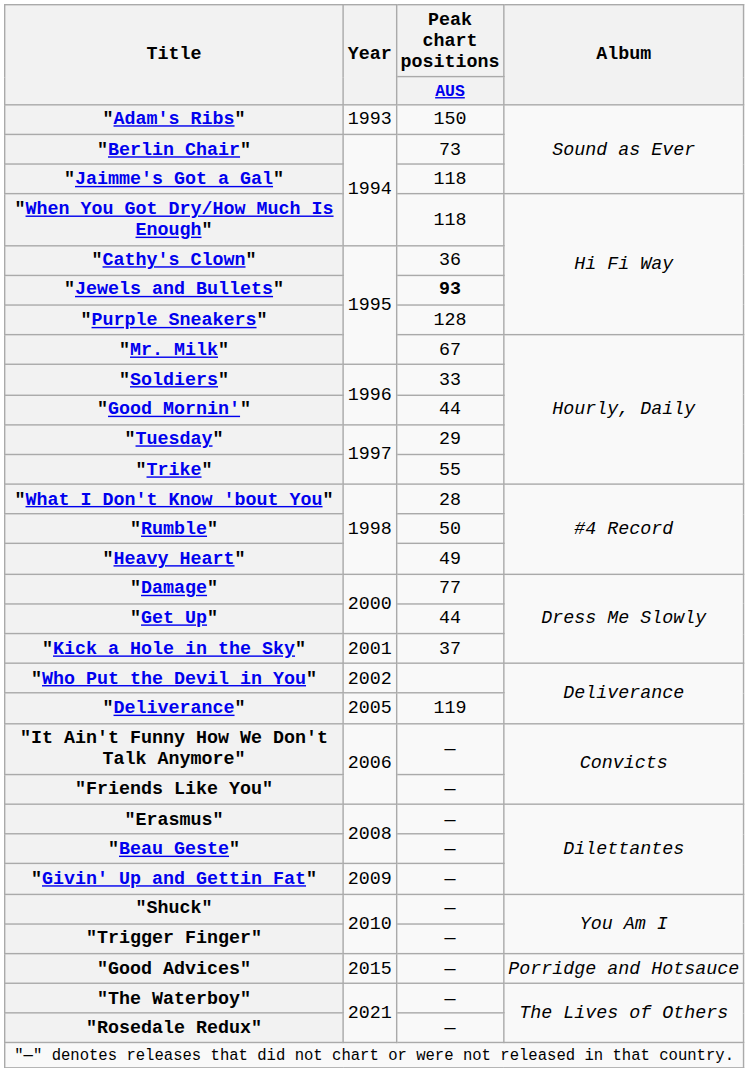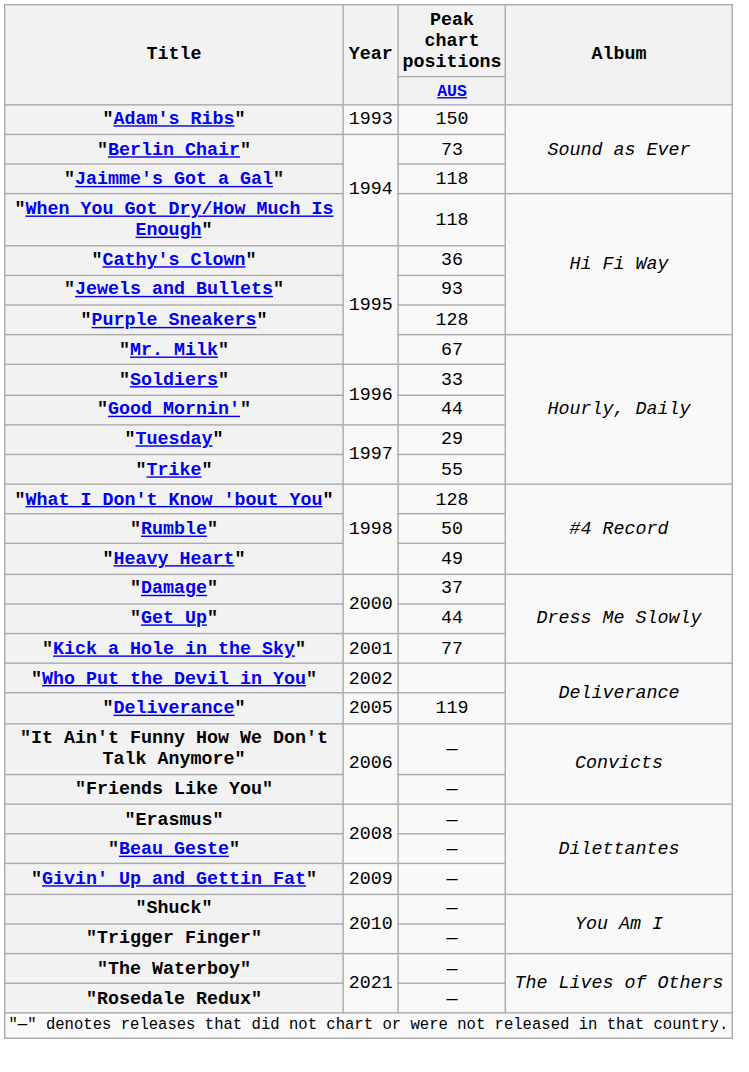"Jewels and Bullets" | Peak chart positions / AUS: bold -> normal
"What I Don't Know 'bout You" | Peak chart positions / AUS: 28 -> 128
"Damage" | Peak chart positions / AUS: 77 -> 37
"Kick a Hole in the Sky" | Peak chart positions / AUS: 37 -> 77
- row: "Good Advices" | 2015 | — | Porridge and Hotsauce
